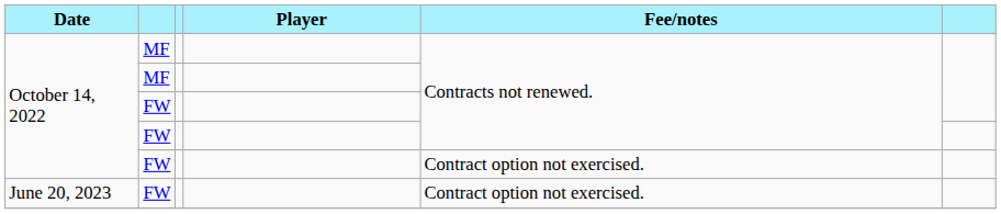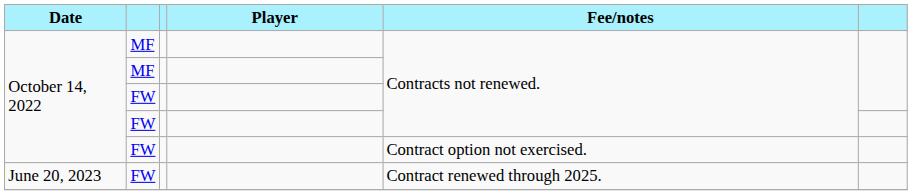June 20, 2023 | Fee/notes: Contract option not exercised. -> Contract renewed through 2025.
